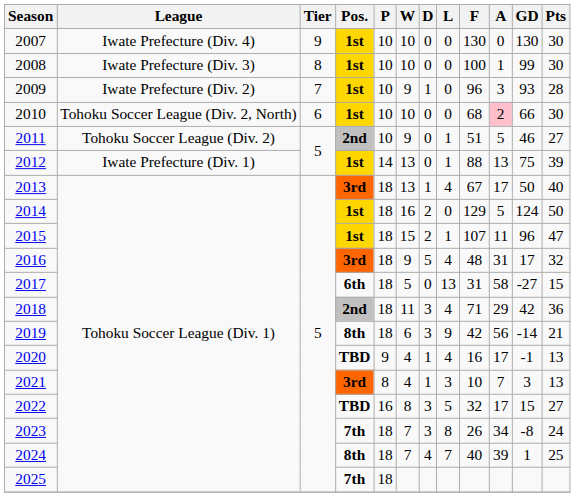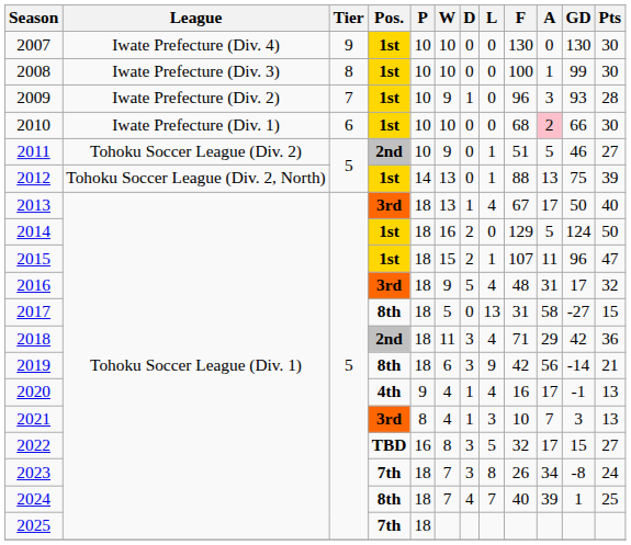2010 | League: Tohoku Soccer League (Div. 2, North) -> Iwate Prefecture (Div. 1)
2012 | League: Iwate Prefecture (Div. 1) -> Tohoku Soccer League (Div. 2, North)
2017 | Pos.: 6th -> 8th
2020 | Pos.: TBD -> 4th
